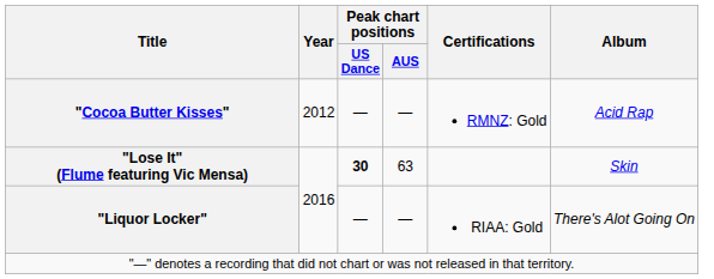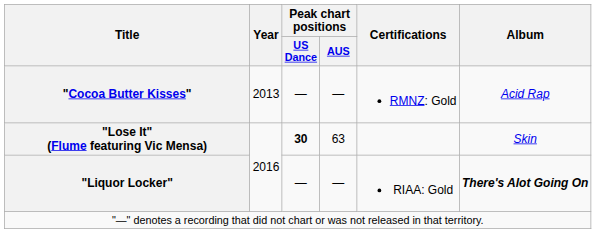"Cocoa Butter Kisses" | Year: 2012 -> 2013
"Liquor Locker" | Album: normal -> bold
